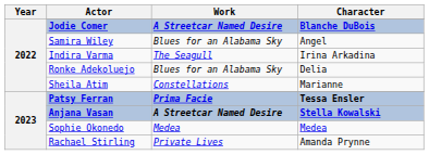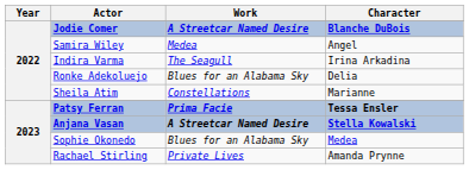Samira Wiley | Work: Blues for an Alabama Sky -> Medea
Sophie Okonedo | Work: Medea -> Blues for an Alabama Sky
